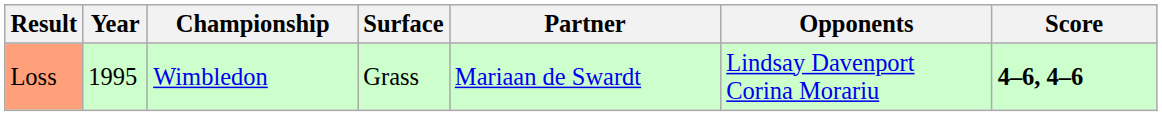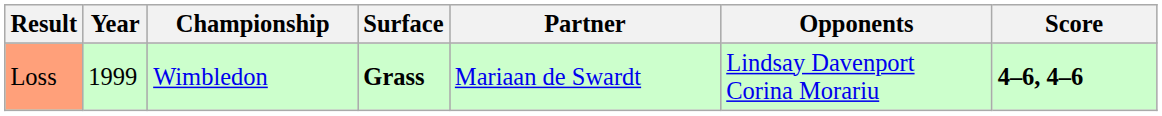Loss | Year: 1995 -> 1999
Loss | Surface: normal -> bold
